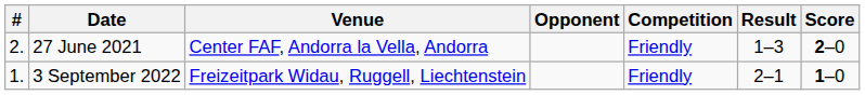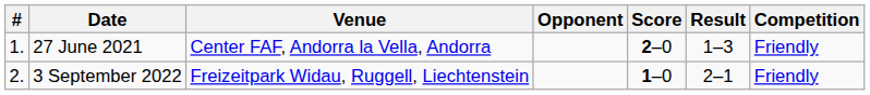columns swapped: Score <-> Competition
27 June 2021 | #: 2. -> 1.
3 September 2022 | #: 1. -> 2.
